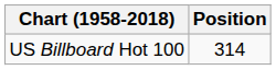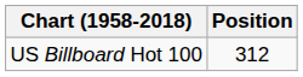US Billboard Hot 100 | Position: 314 -> 312
